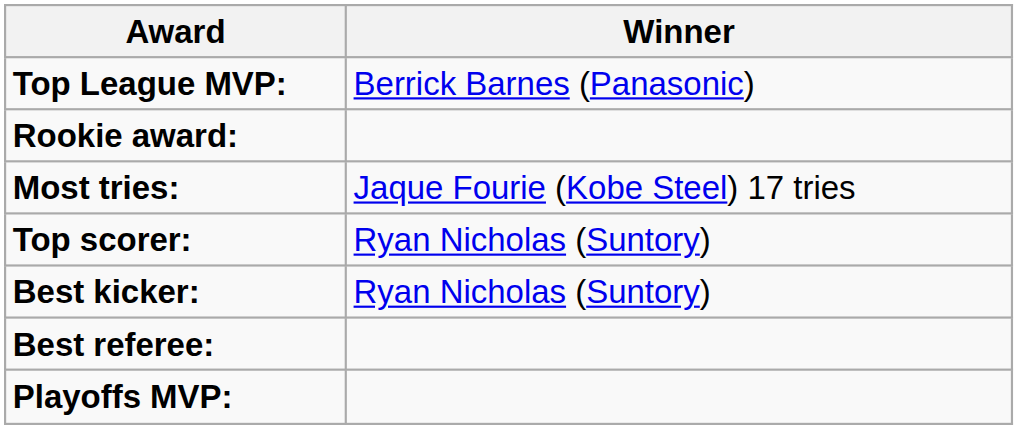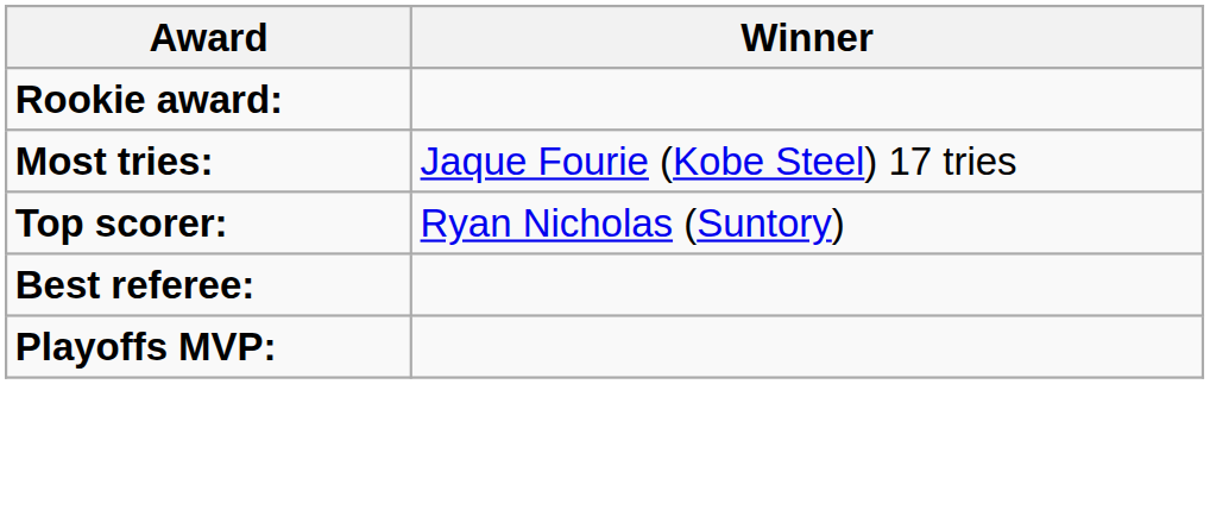- row: Top League MVP: | Berrick Barnes (Panasonic)
- row: Best kicker: | Ryan Nicholas (Suntory)
